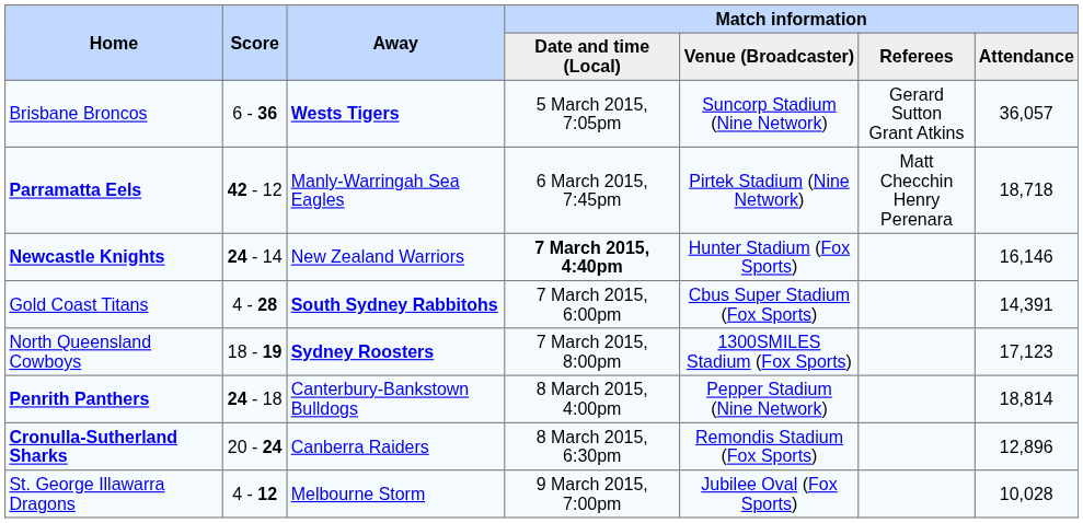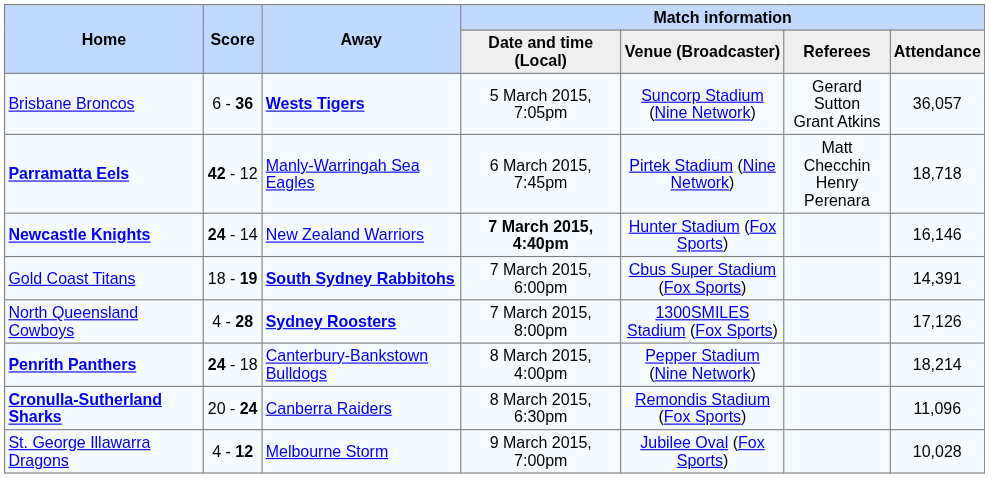Gold Coast Titans | Score: 4 - 28 -> 18 - 19
North Queensland Cowboys | Score: 18 - 19 -> 4 - 28
North Queensland Cowboys | Match information / Attendance: 17,123 -> 17,126
Penrith Panthers | Match information / Attendance: 18,814 -> 18,214
Cronulla-Sutherland Sharks | Match information / Attendance: 12,896 -> 11,096
